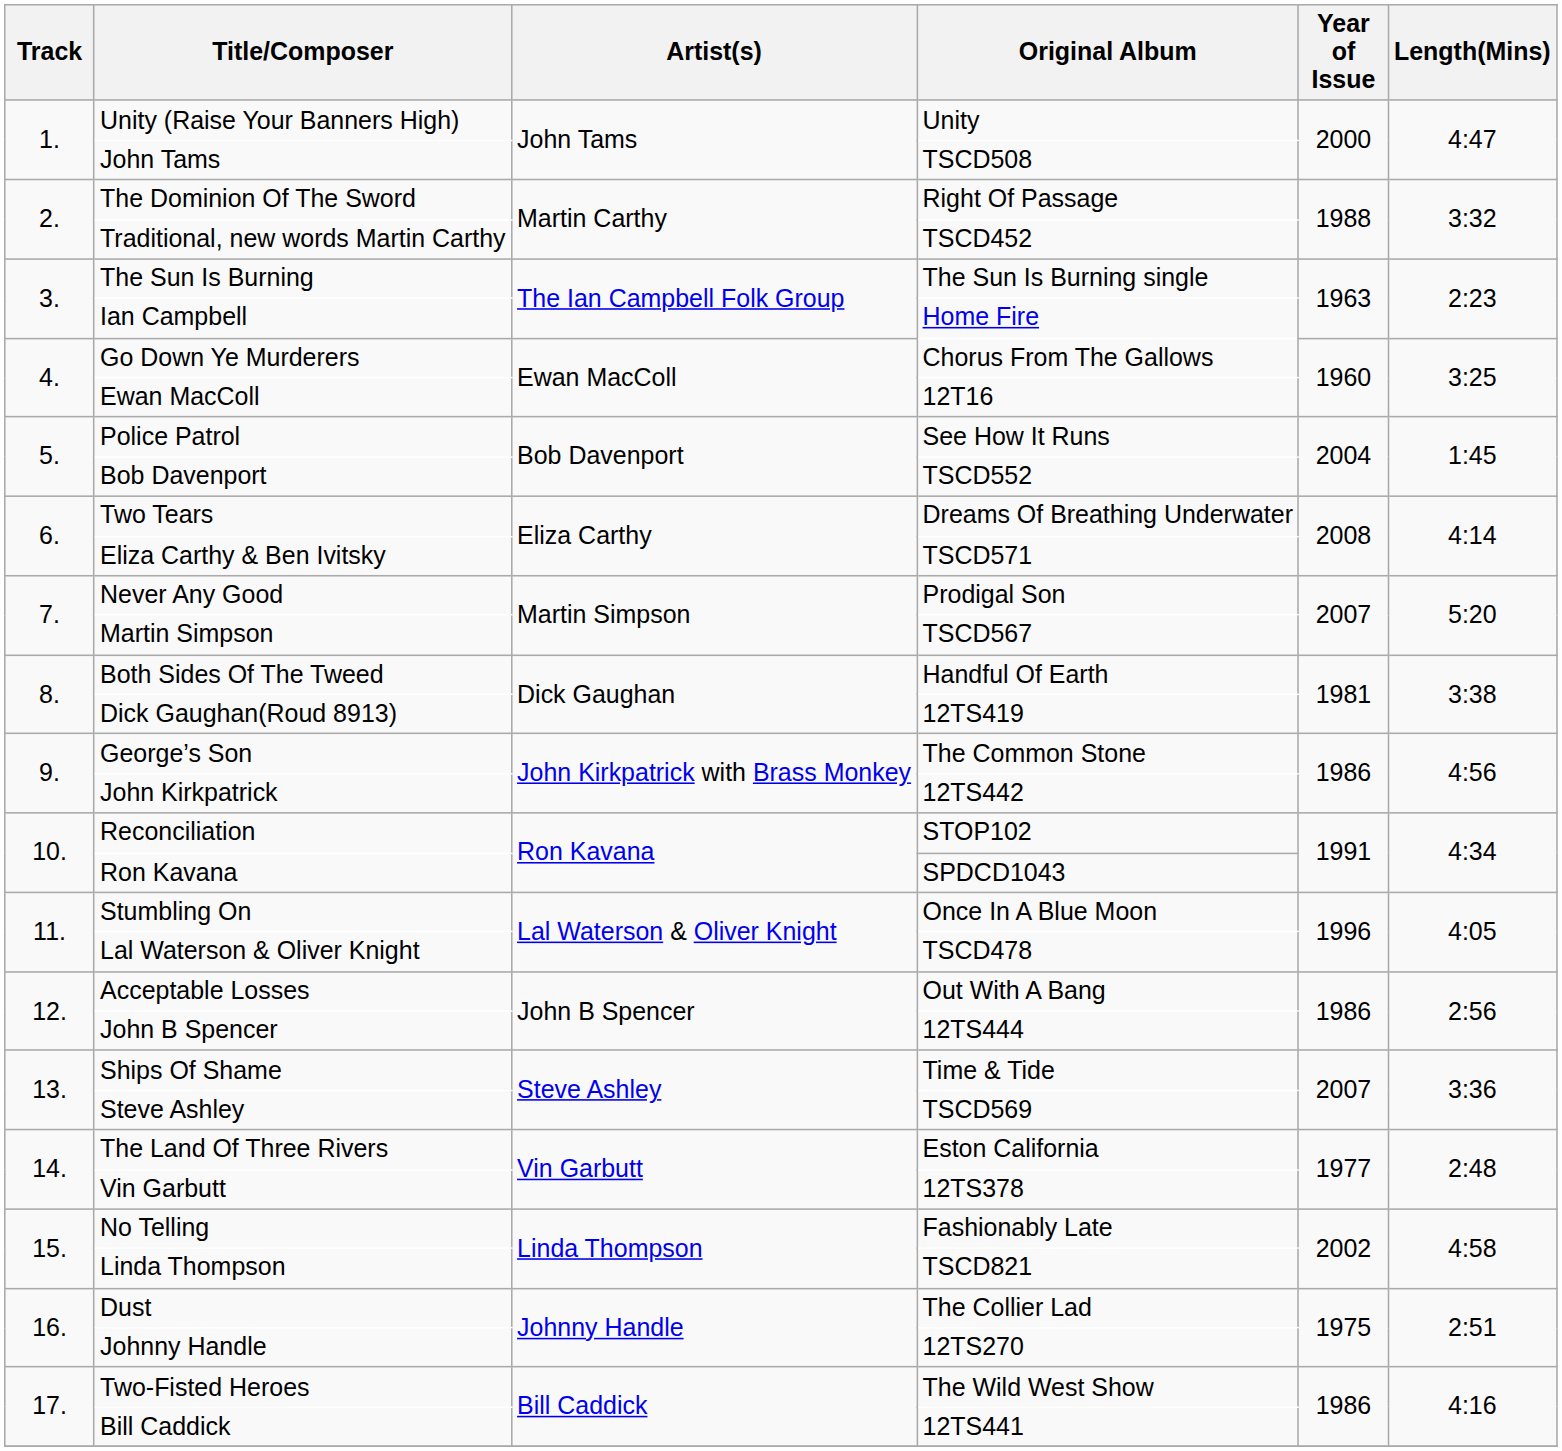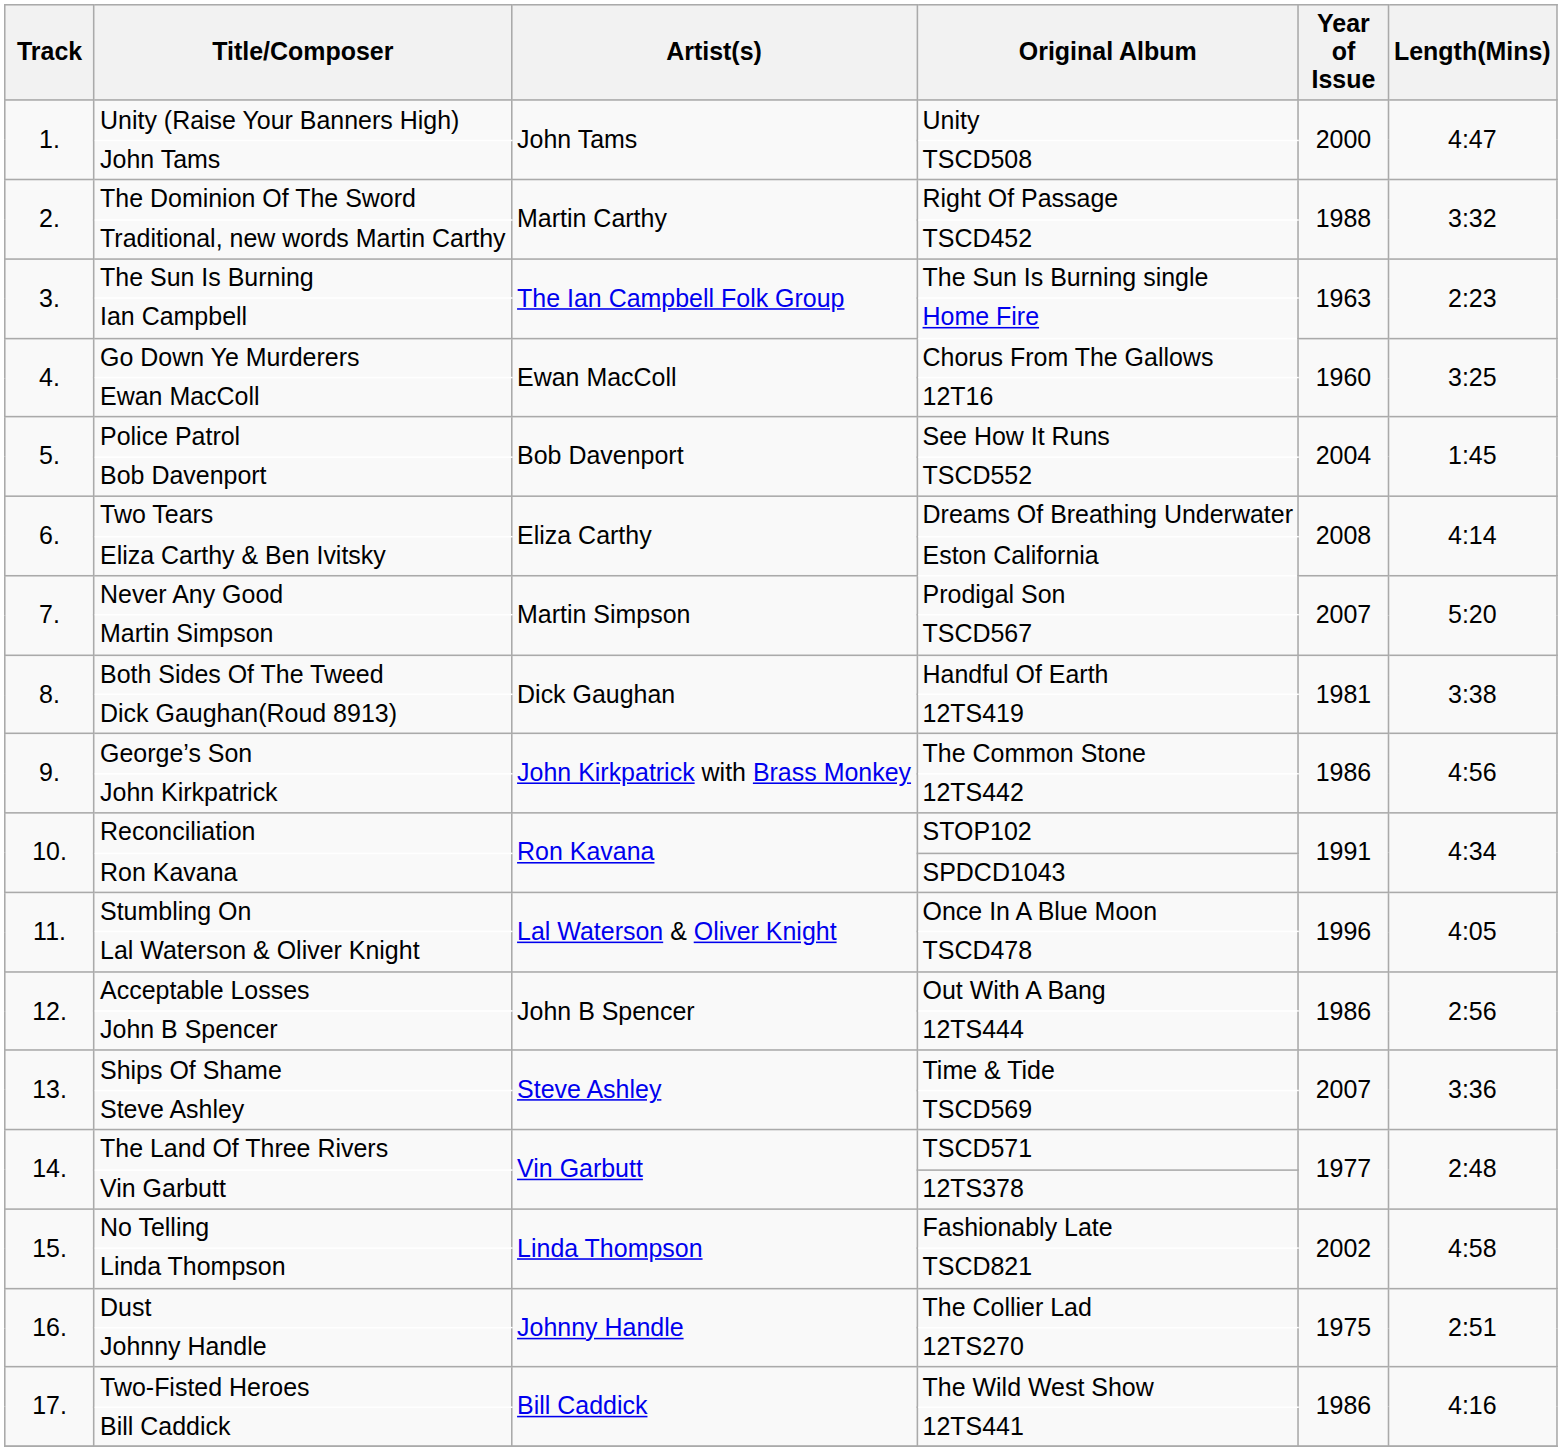Eliza Carthy & Ben Ivitsky | Original Album: TSCD571 -> Eston California
The Land Of Three Rivers | Original Album: Eston California -> TSCD571
